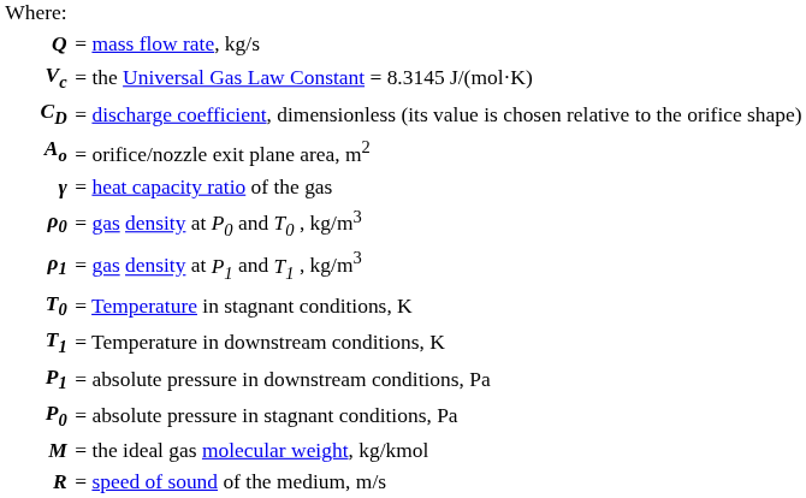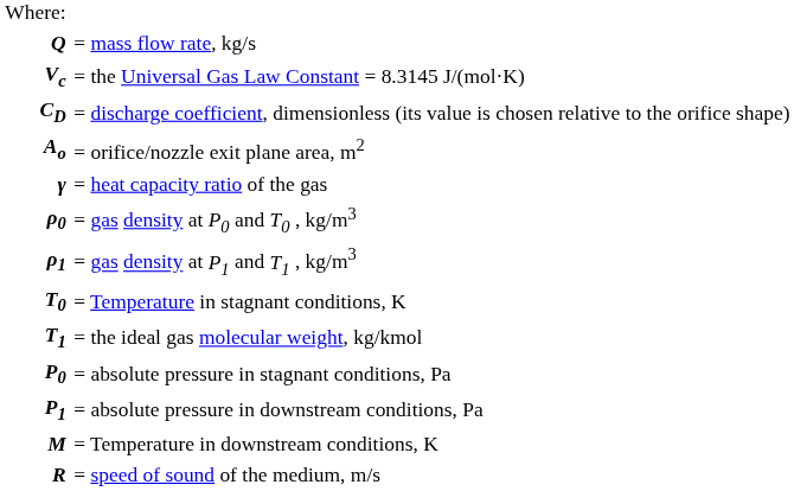T1 | column 2: = Temperature in downstream conditions, K -> = the ideal gas molecular weight, kg/kmol
rows swapped: P0 <-> P1
M | column 2: = the ideal gas molecular weight, kg/kmol -> = Temperature in downstream conditions, K
